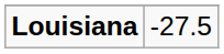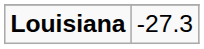Louisiana | column 2: -27.5 -> -27.3
